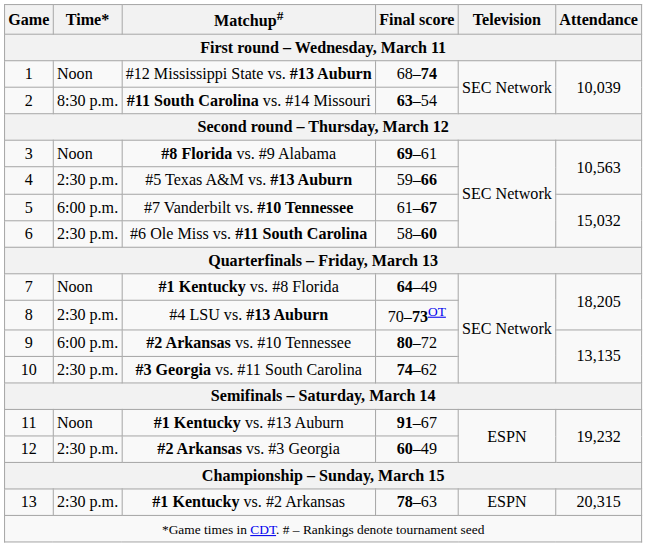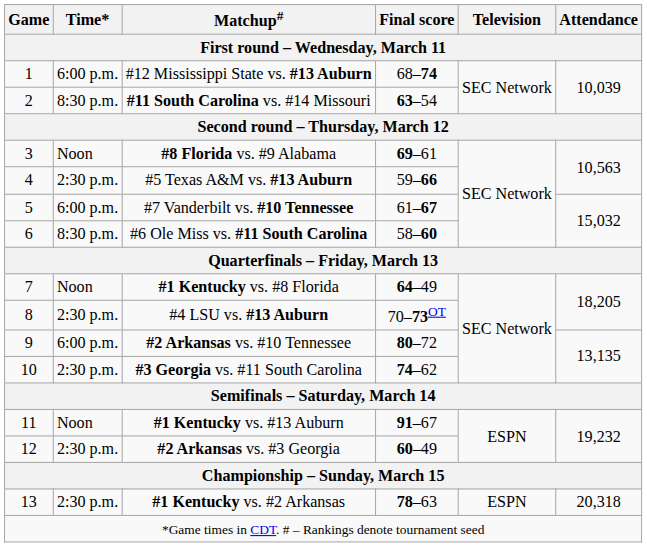#12 Mississippi State vs. #13 Auburn | Time*: Noon -> 6:00 p.m.
#6 Ole Miss vs. #11 South Carolina | Time*: 2:30 p.m. -> 8:30 p.m.
#1 Kentucky vs. #2 Arkansas | Attendance: 20,315 -> 20,318
